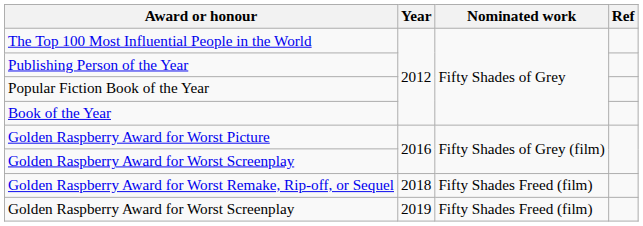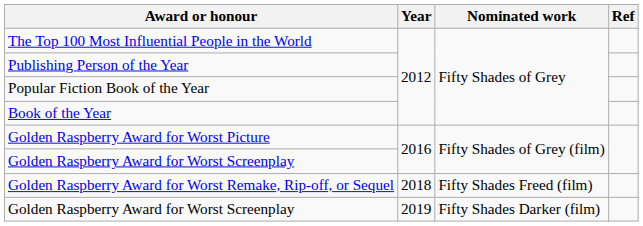Golden Raspberry Award for Worst Screenplay / 2019 | Nominated work: Fifty Shades Freed (film) -> Fifty Shades Darker (film)
